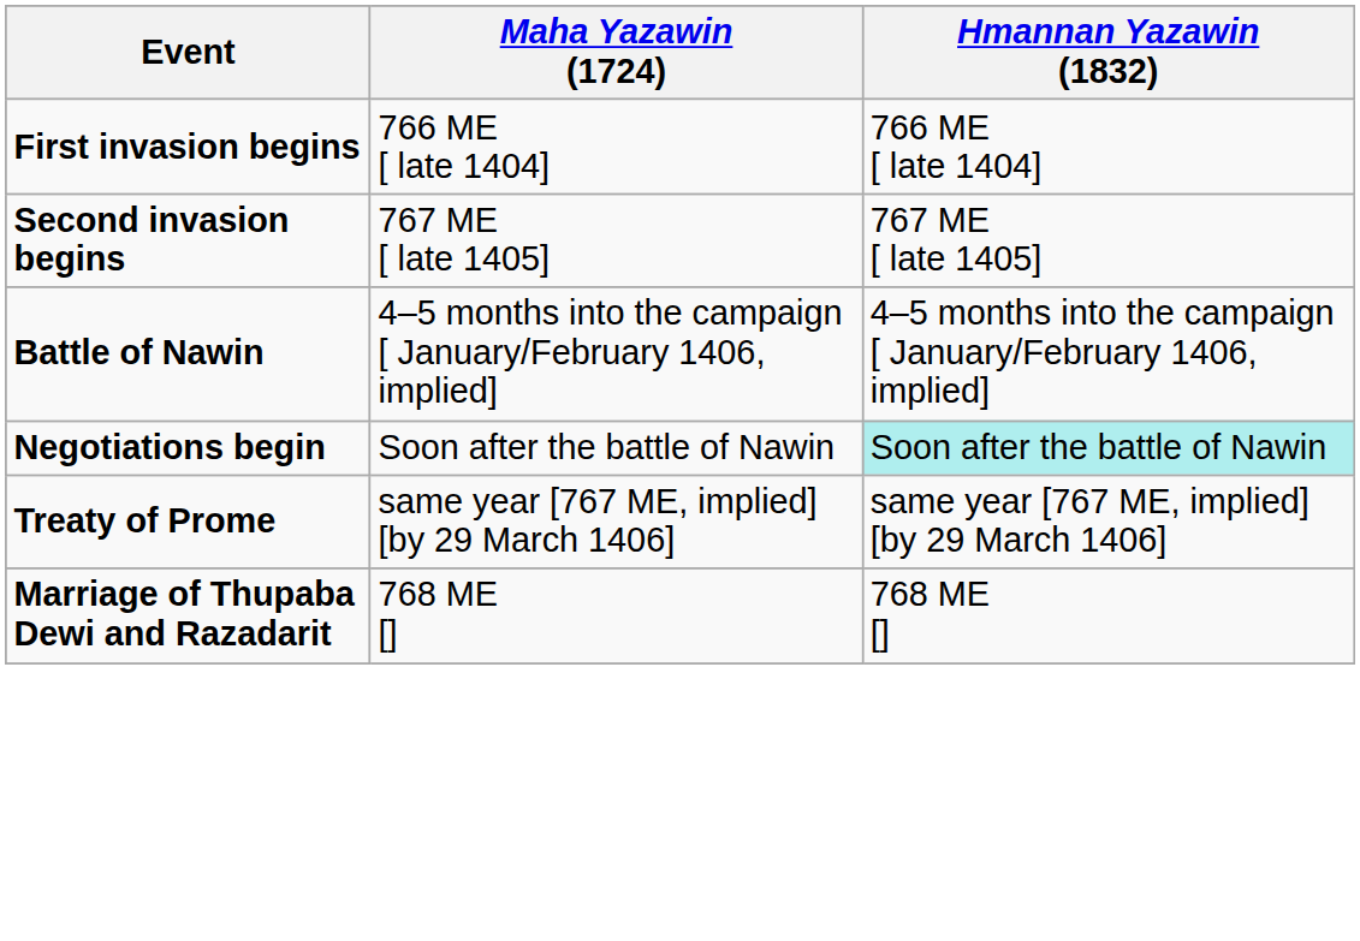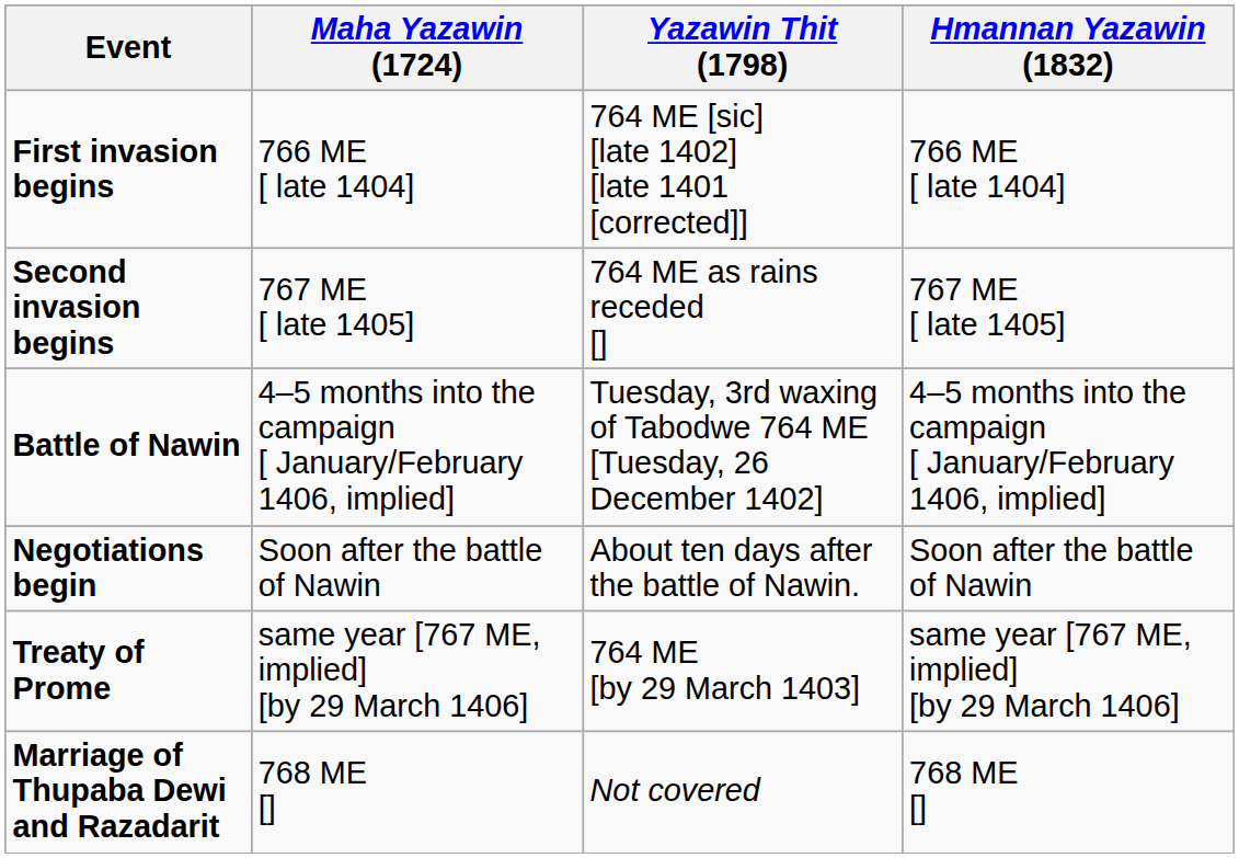+ column: Yazawin Thit (1798) | 764 ME [sic] [late 1402] [late 1401 [corrected]] | 764 ME as rains receded [] | Tuesday, 3rd waxing of Tabodwe 764 ME [Tuesday, 26 December 1402] | About ten days after the battle of Nawin. | 764 ME [by 29 March 1403] | Not covered
Negotiations begin | Hmannan Yazawin (1832): paleturquoise background -> no background
